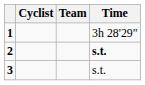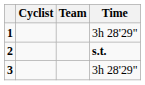3 | Time: s.t. -> 3h 28'29"
